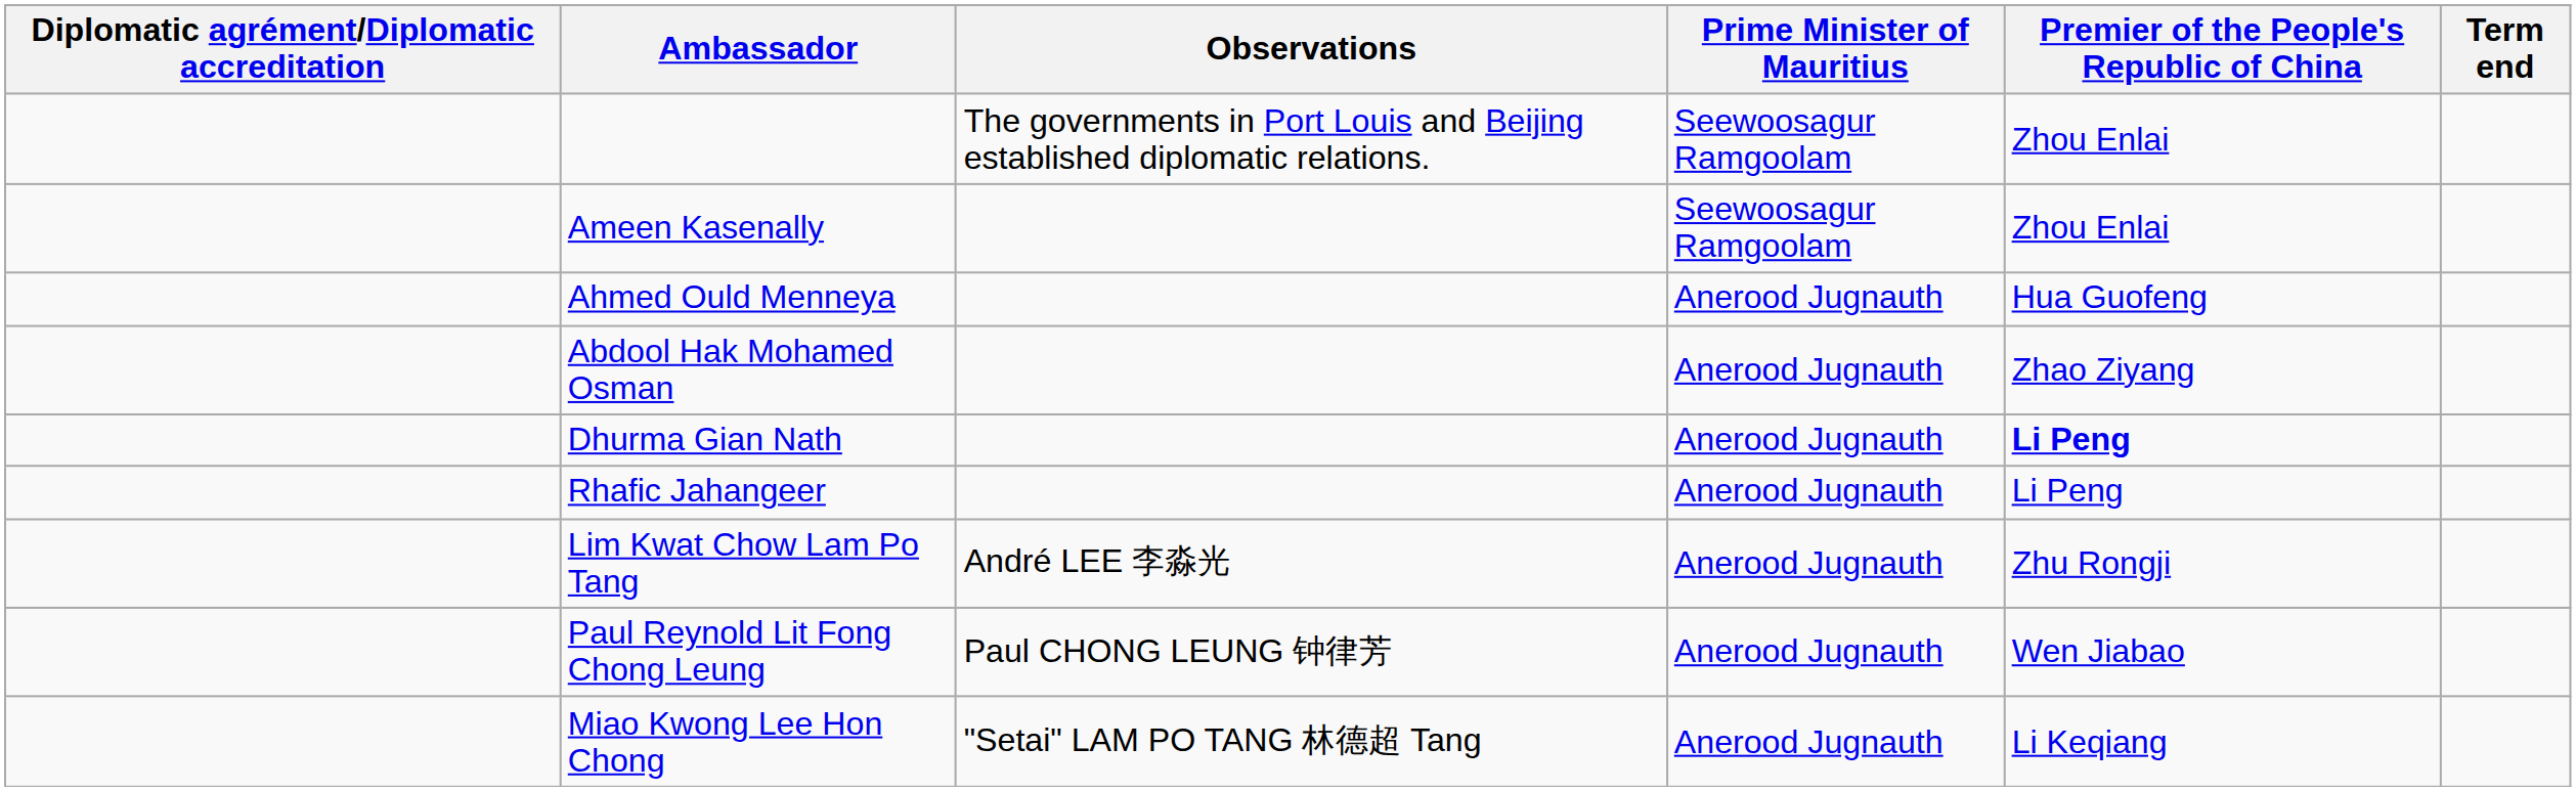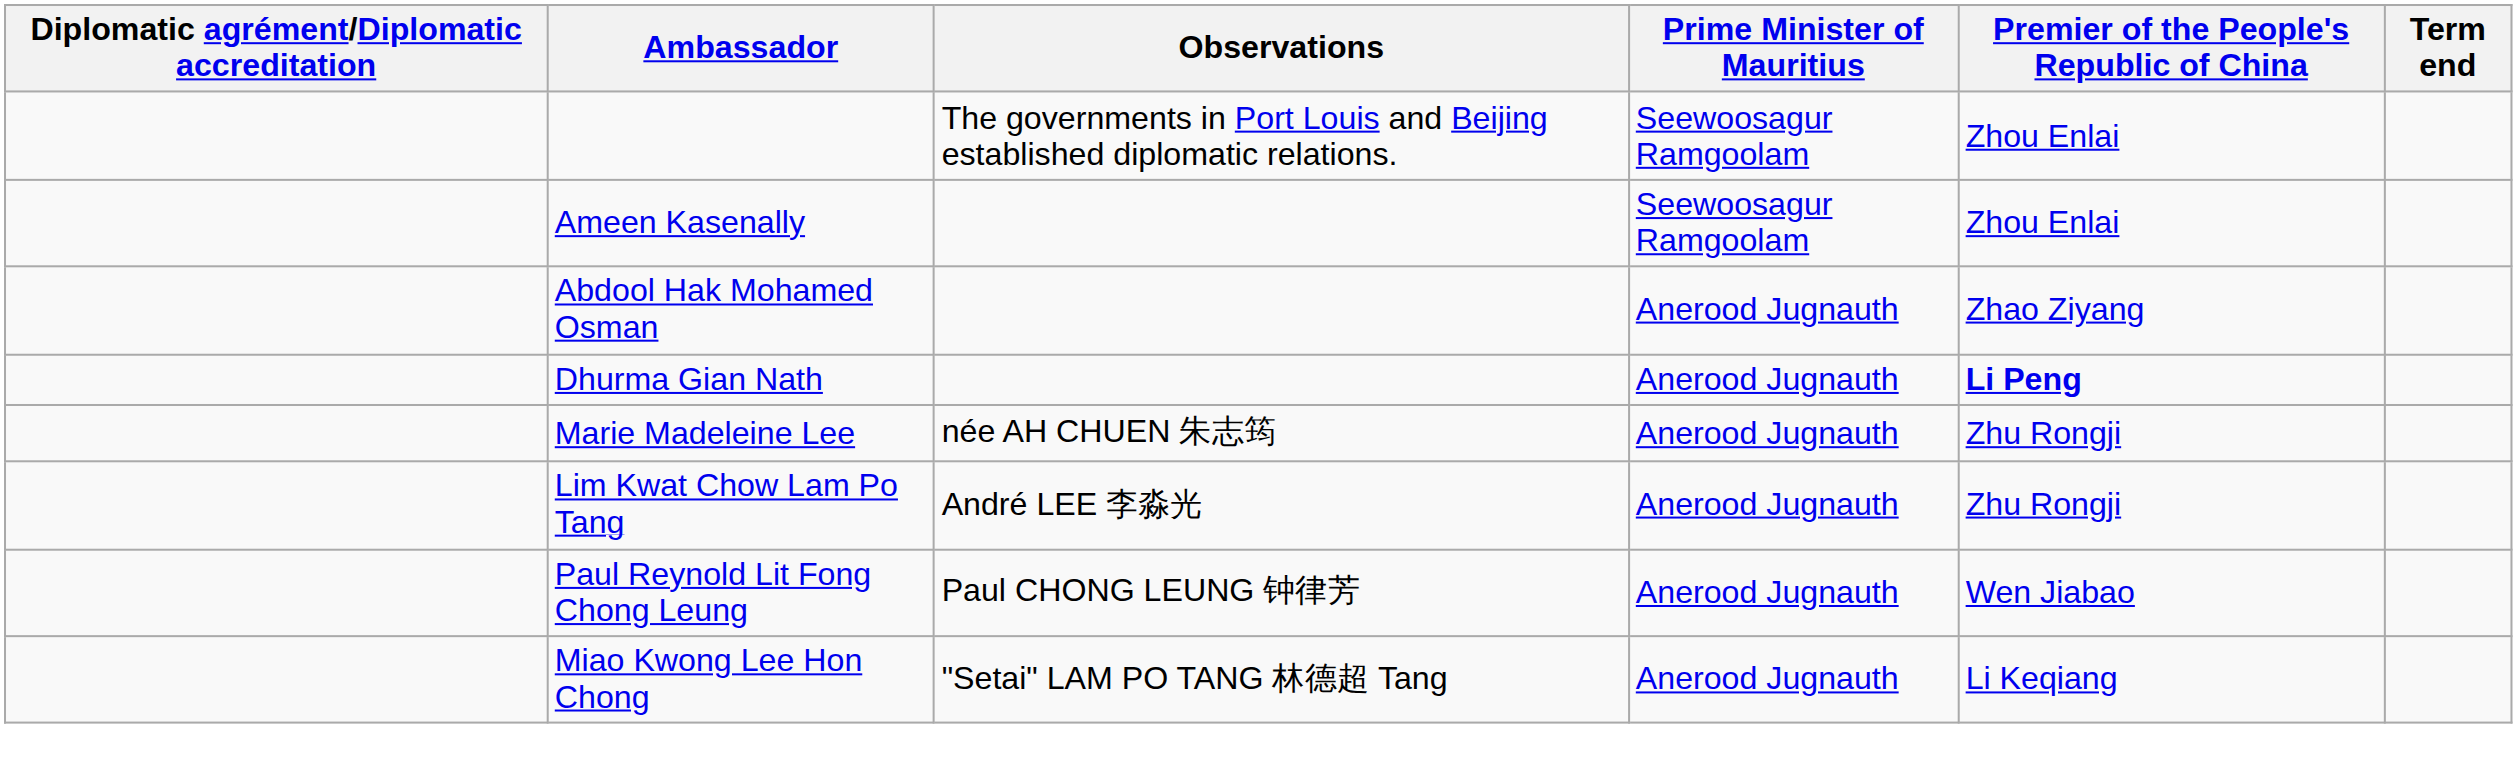- row: Ahmed Ould Menneya | Anerood Jugnauth | Hua Guofeng
- row: Rhafic Jahangeer | Anerood Jugnauth | Li Peng
+ row: Marie Madeleine Lee | née AH CHUEN 朱志筠 | Anerood Jugnauth | Zhu Rongji
